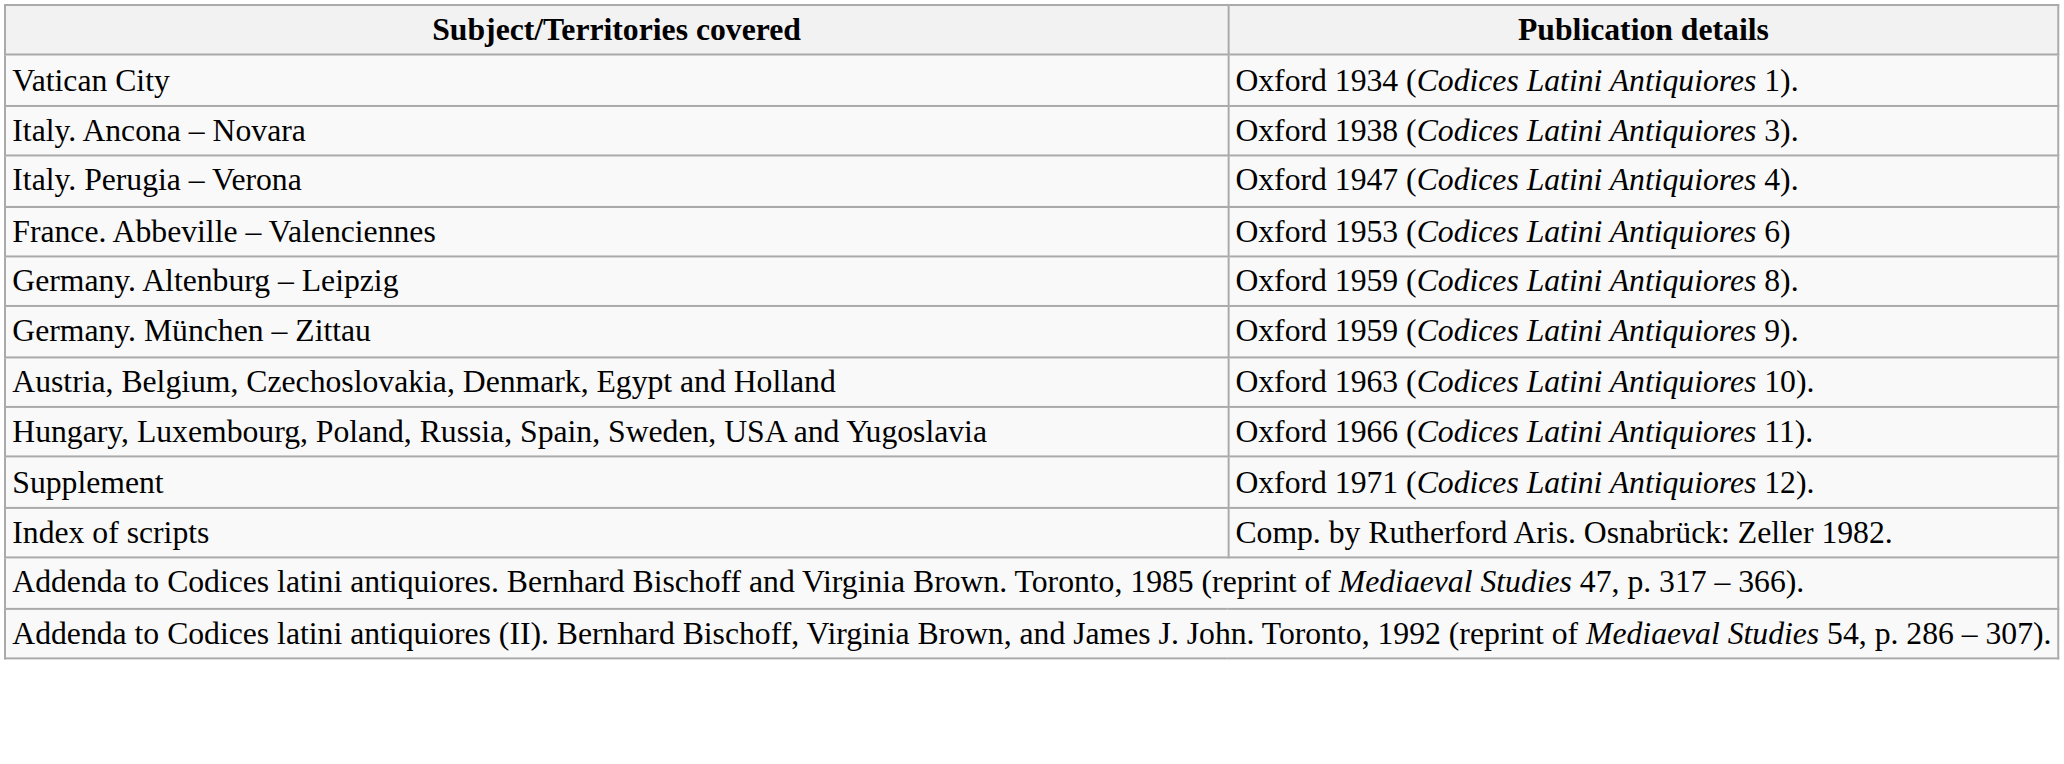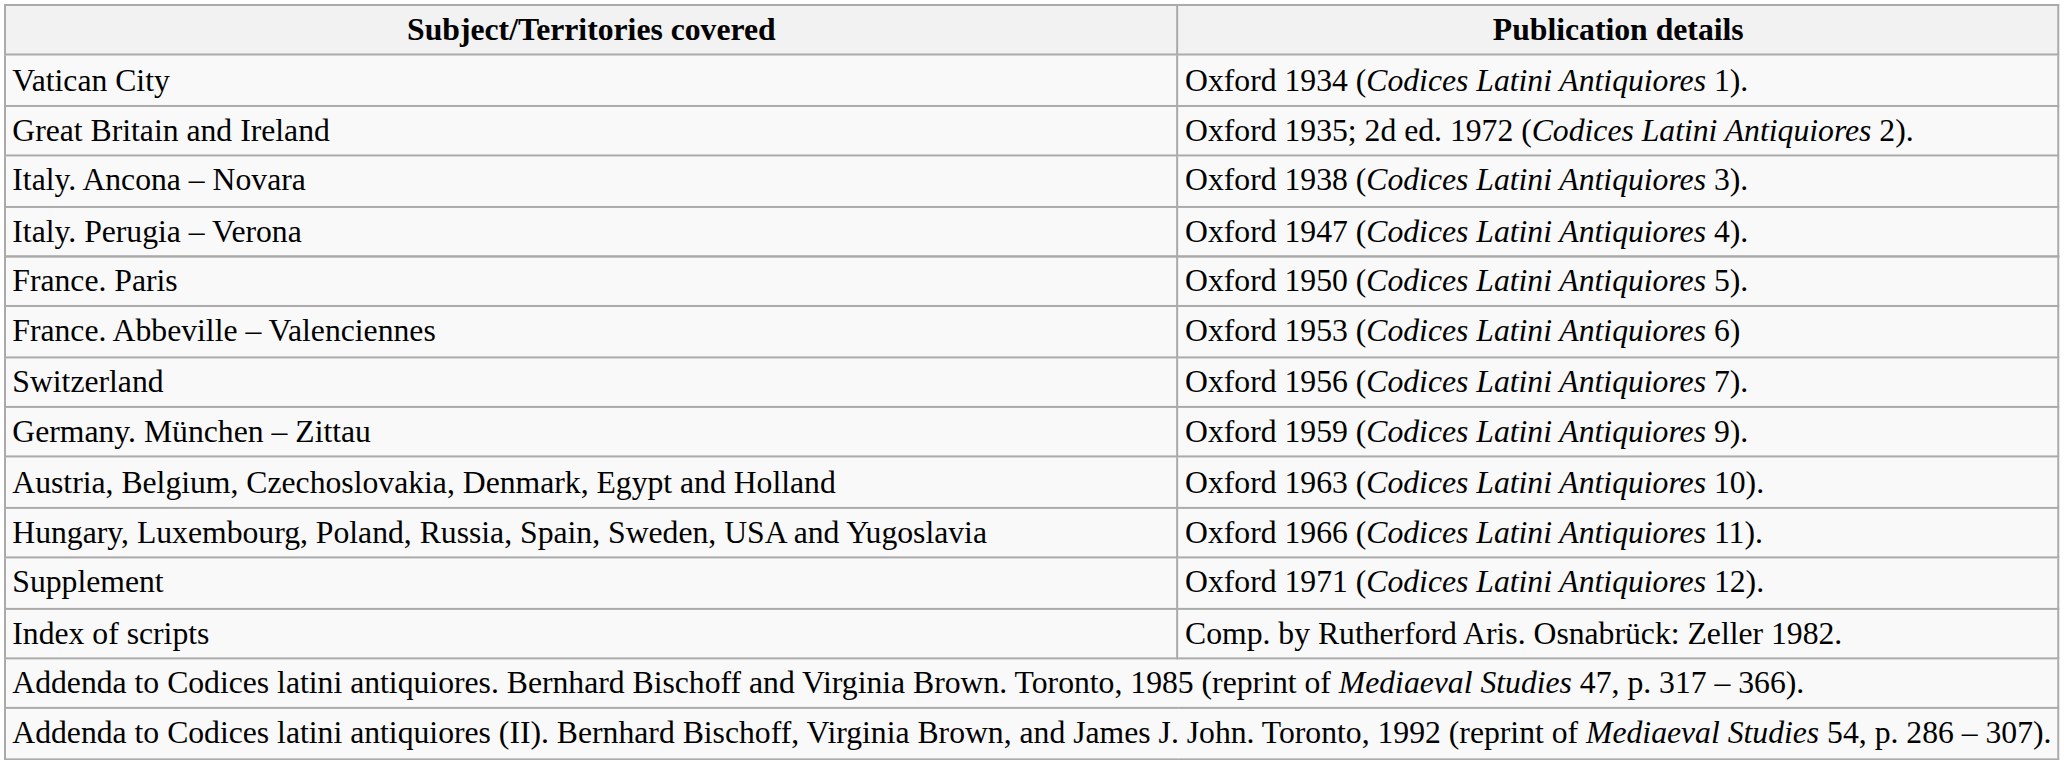+ row: Great Britain and Ireland | Oxford 1935; 2d ed. 1972 (Codices Latini Antiquiores 2).
+ row: France. Paris | Oxford 1950 (Codices Latini Antiquiores 5).
+ row: Switzerland | Oxford 1956 (Codices Latini Antiquiores 7).
- row: Germany. Altenburg – Leipzig | Oxford 1959 (Codices Latini Antiquiores 8).
